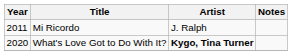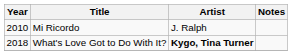Mi Ricordo | Year: 2011 -> 2010
What's Love Got to Do With It? | Year: 2020 -> 2018
